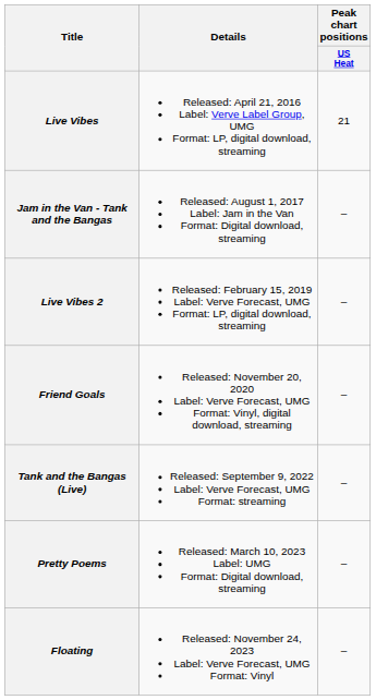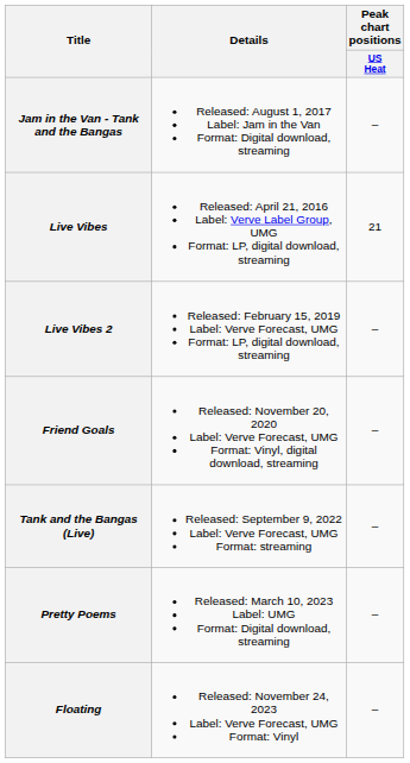rows swapped: Jam in the Van - Tank and the Bangas <-> Live Vibes
